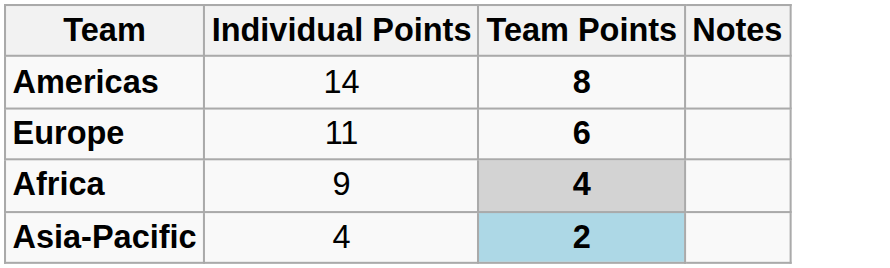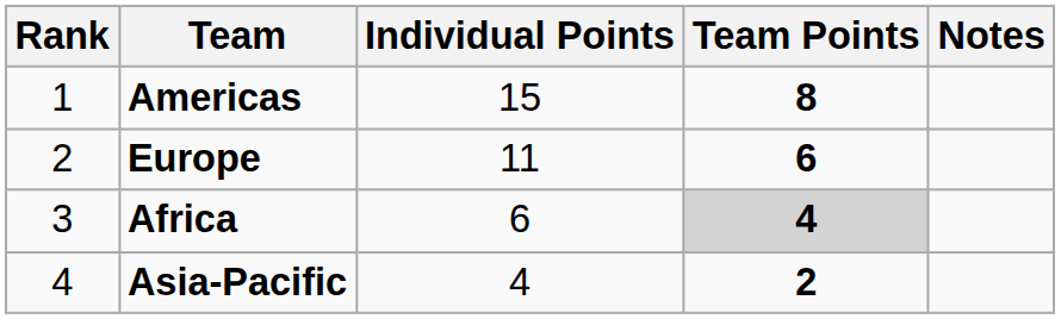+ column: Rank | 1 | 2 | 3 | 4
Americas | Individual Points: 14 -> 15
Africa | Individual Points: 9 -> 6
Asia-Pacific | Team Points: lightblue background -> no background
